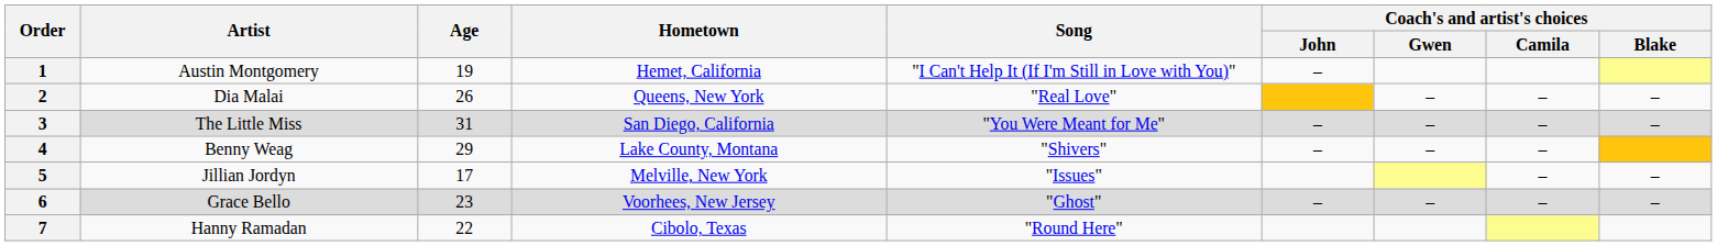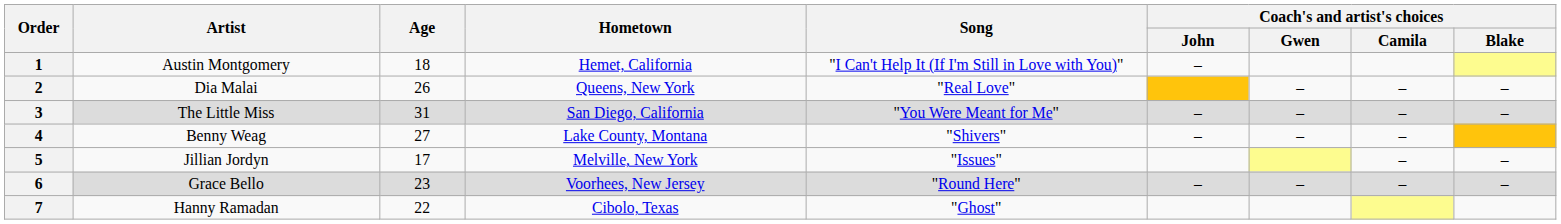1 | Age: 19 -> 18
4 | Age: 29 -> 27
6 | Song: "Ghost" -> "Round Here"
7 | Song: "Round Here" -> "Ghost"
